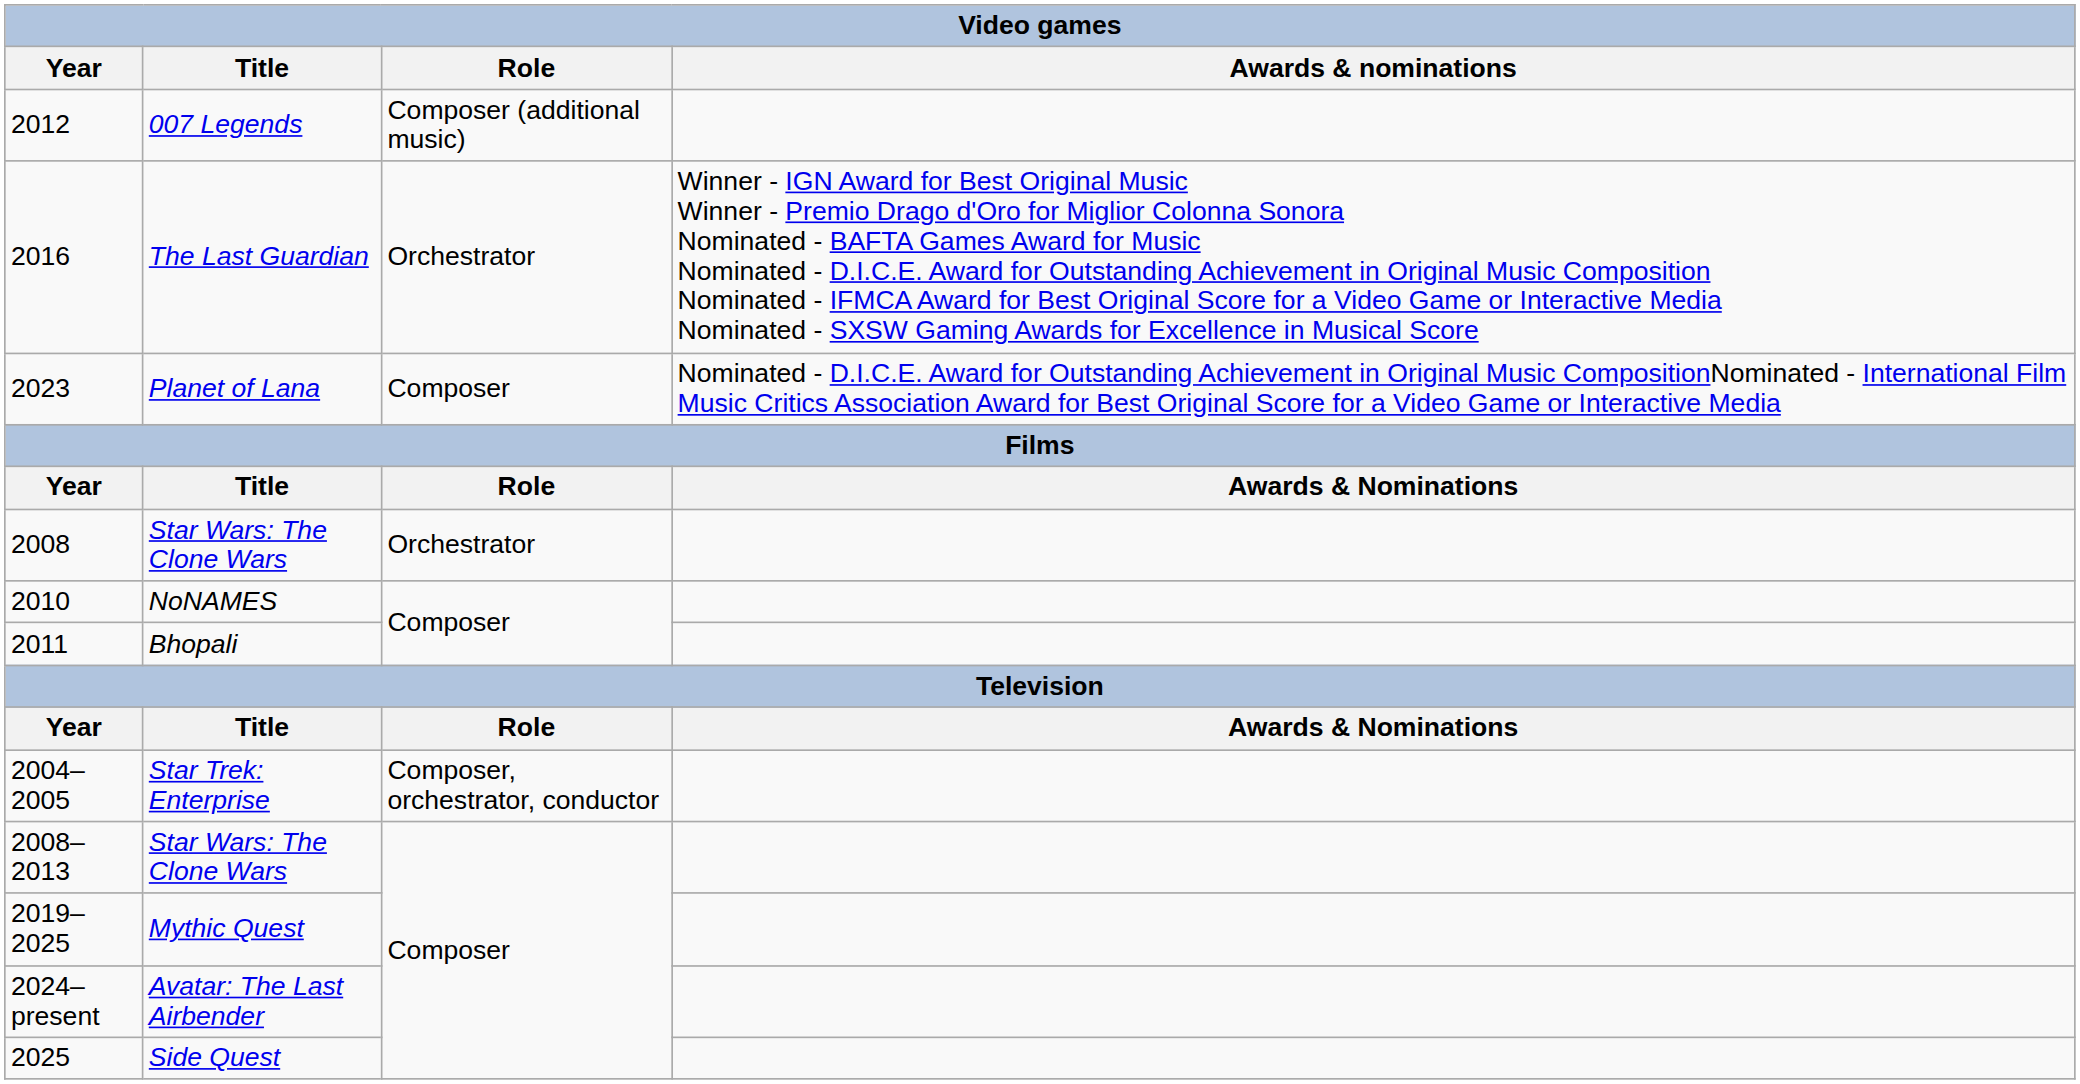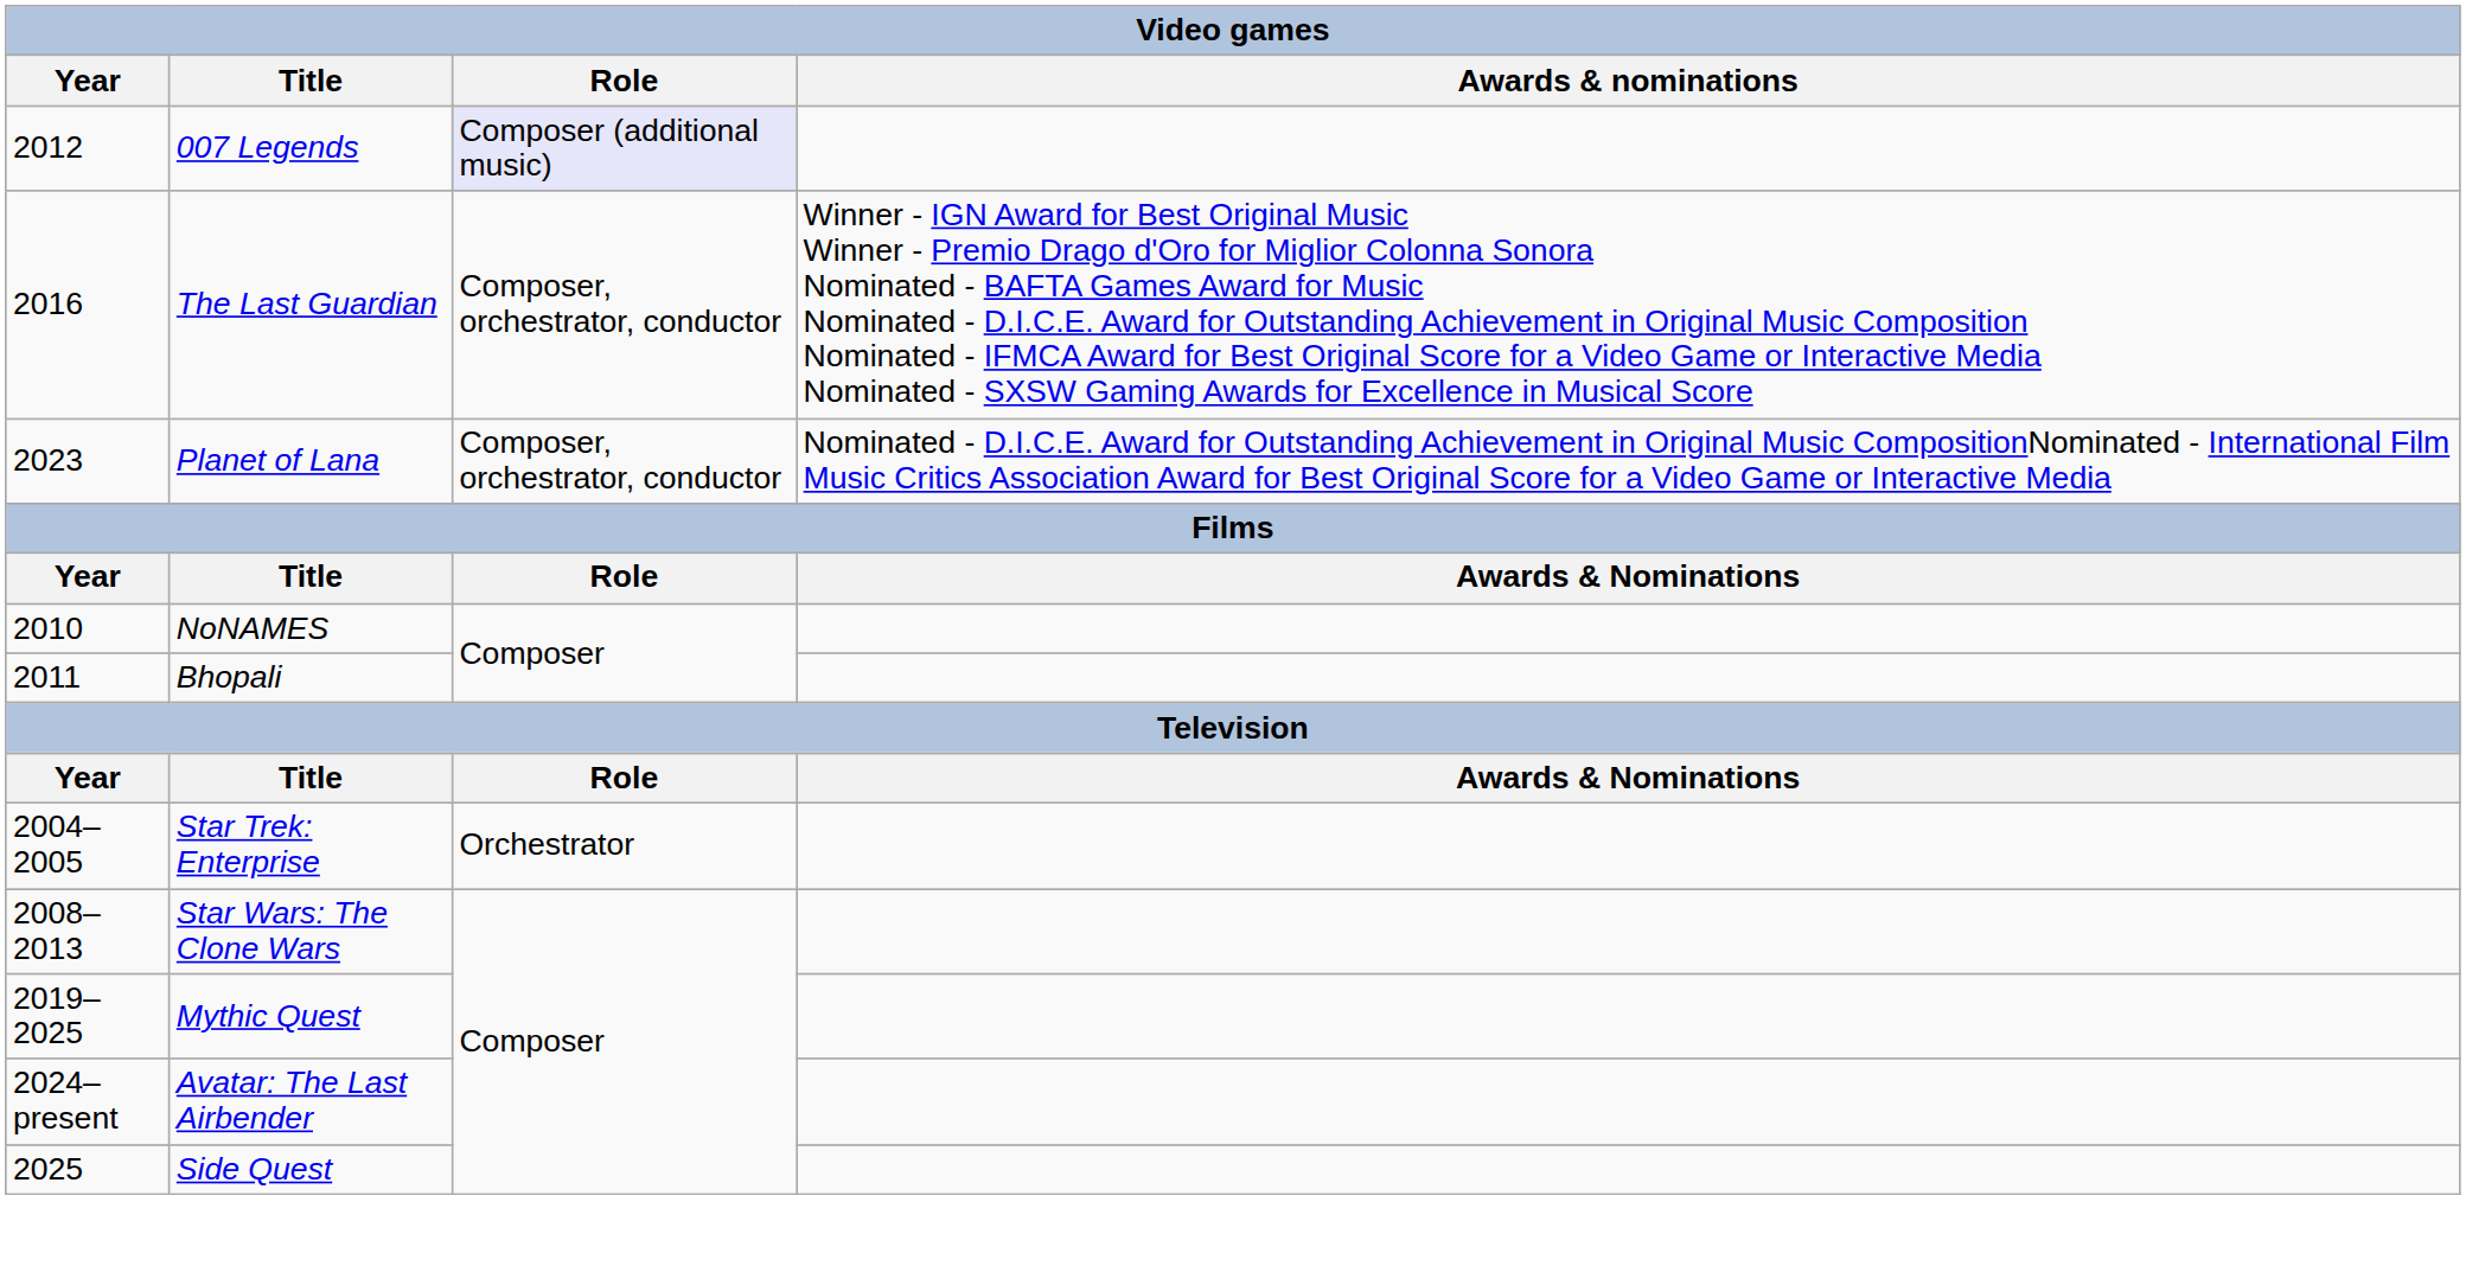007 Legends | Role: no background -> lavender background
The Last Guardian | Role: Orchestrator -> Composer, orchestrator, conductor
Planet of Lana | Role: Composer -> Composer, orchestrator, conductor
- row: 2008 | Star Wars: The Clone Wars | Orchestrator
Star Trek: Enterprise | Role: Composer, orchestrator, conductor -> Orchestrator
